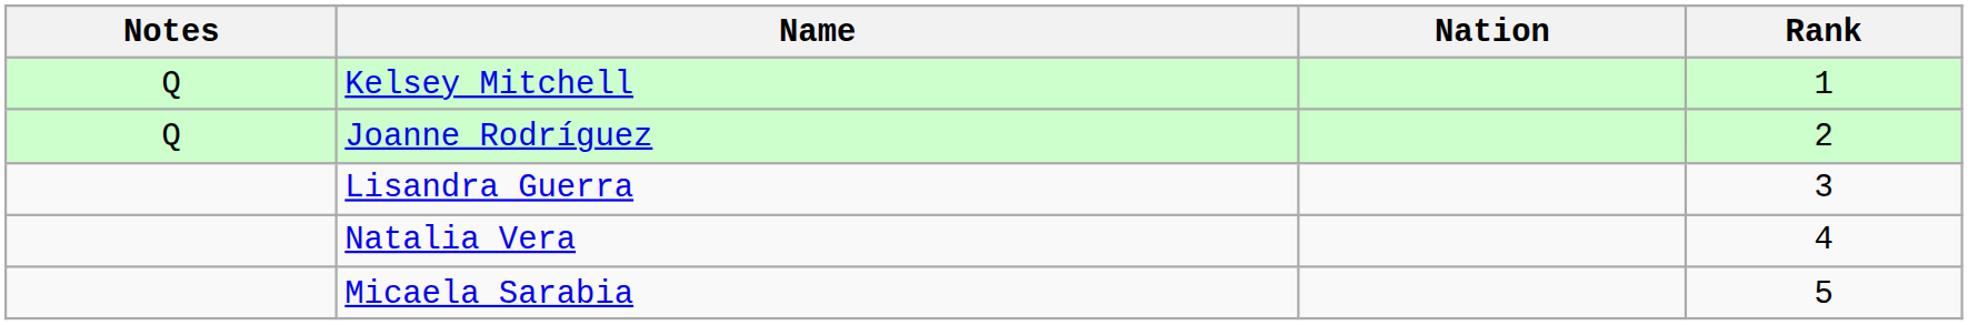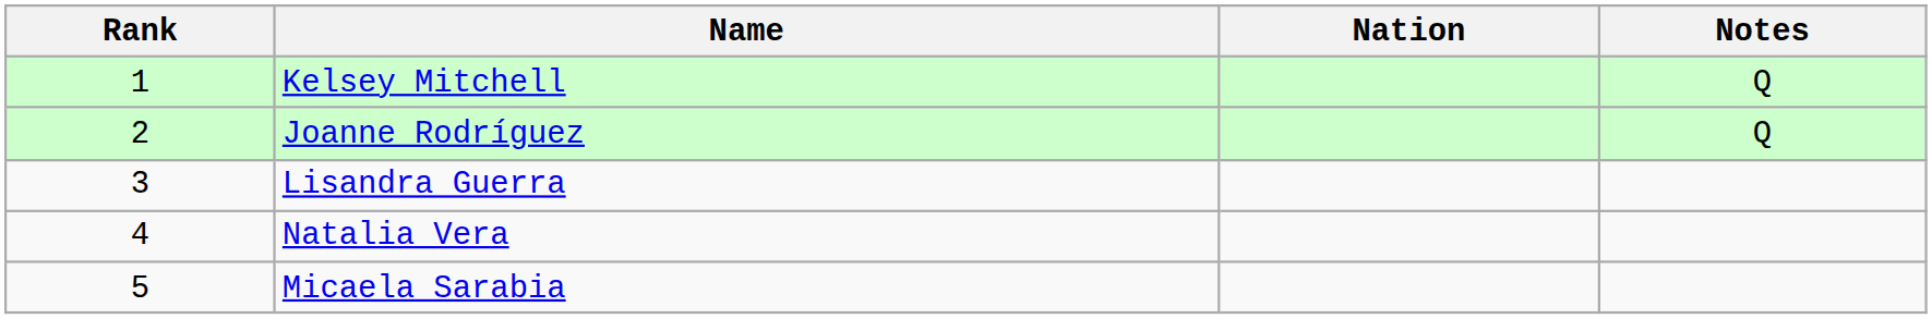columns swapped: Rank <-> Notes
